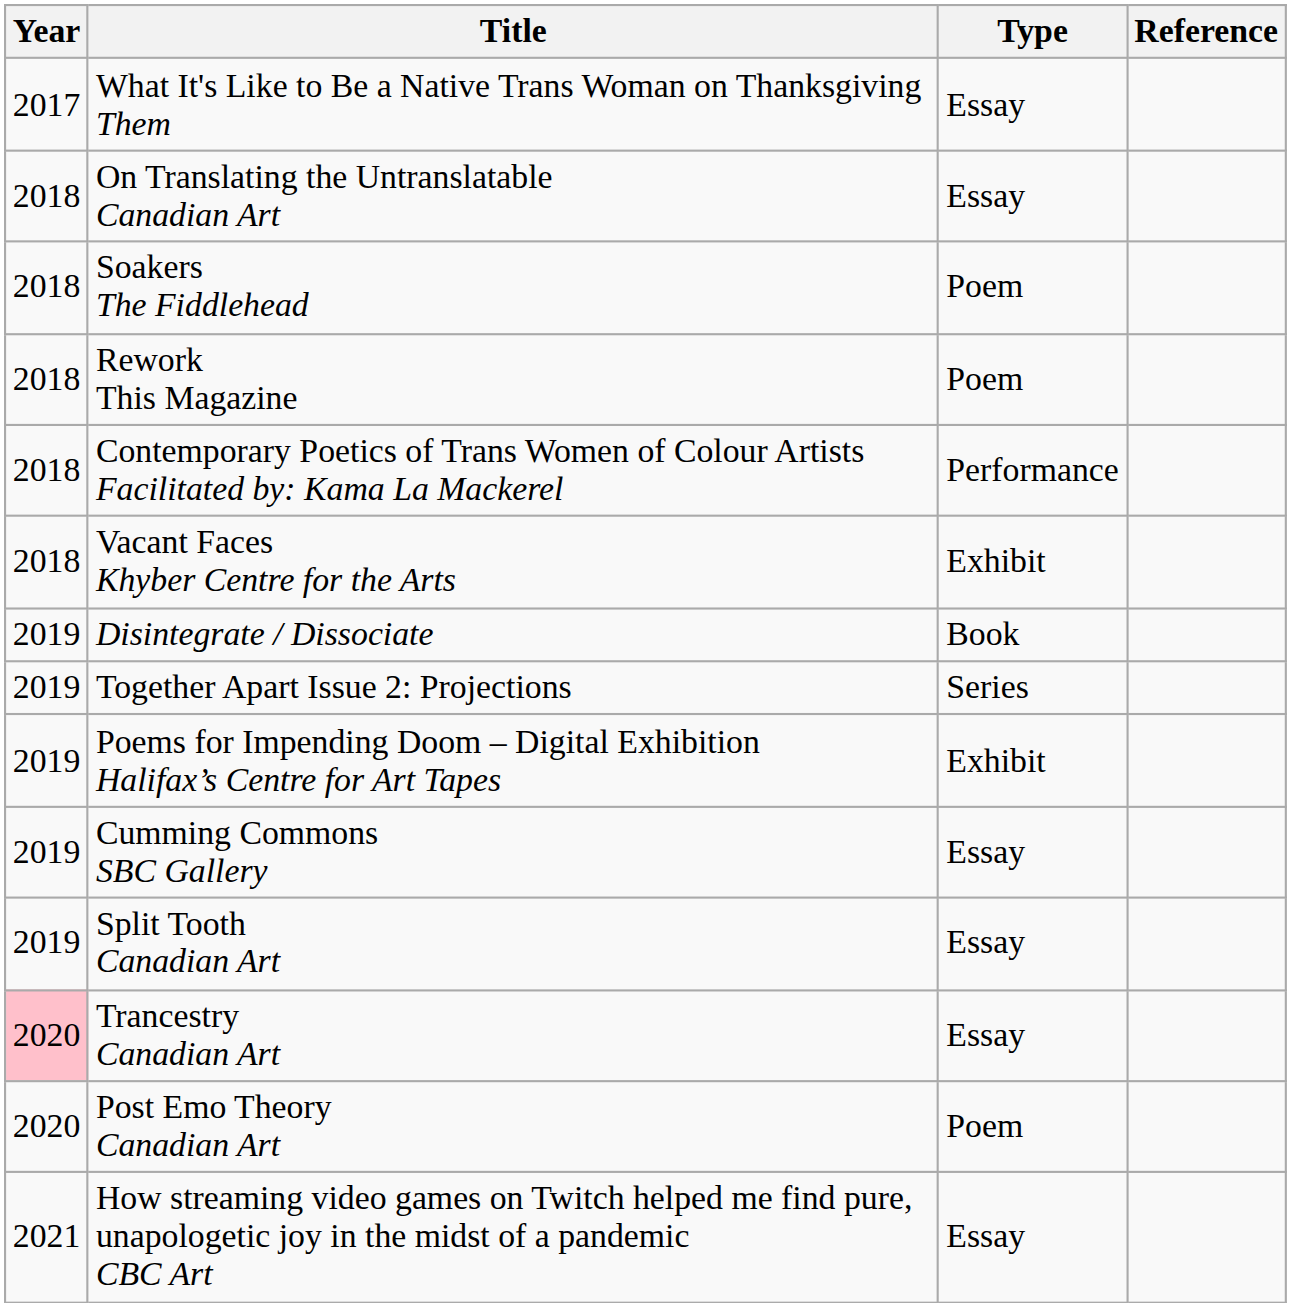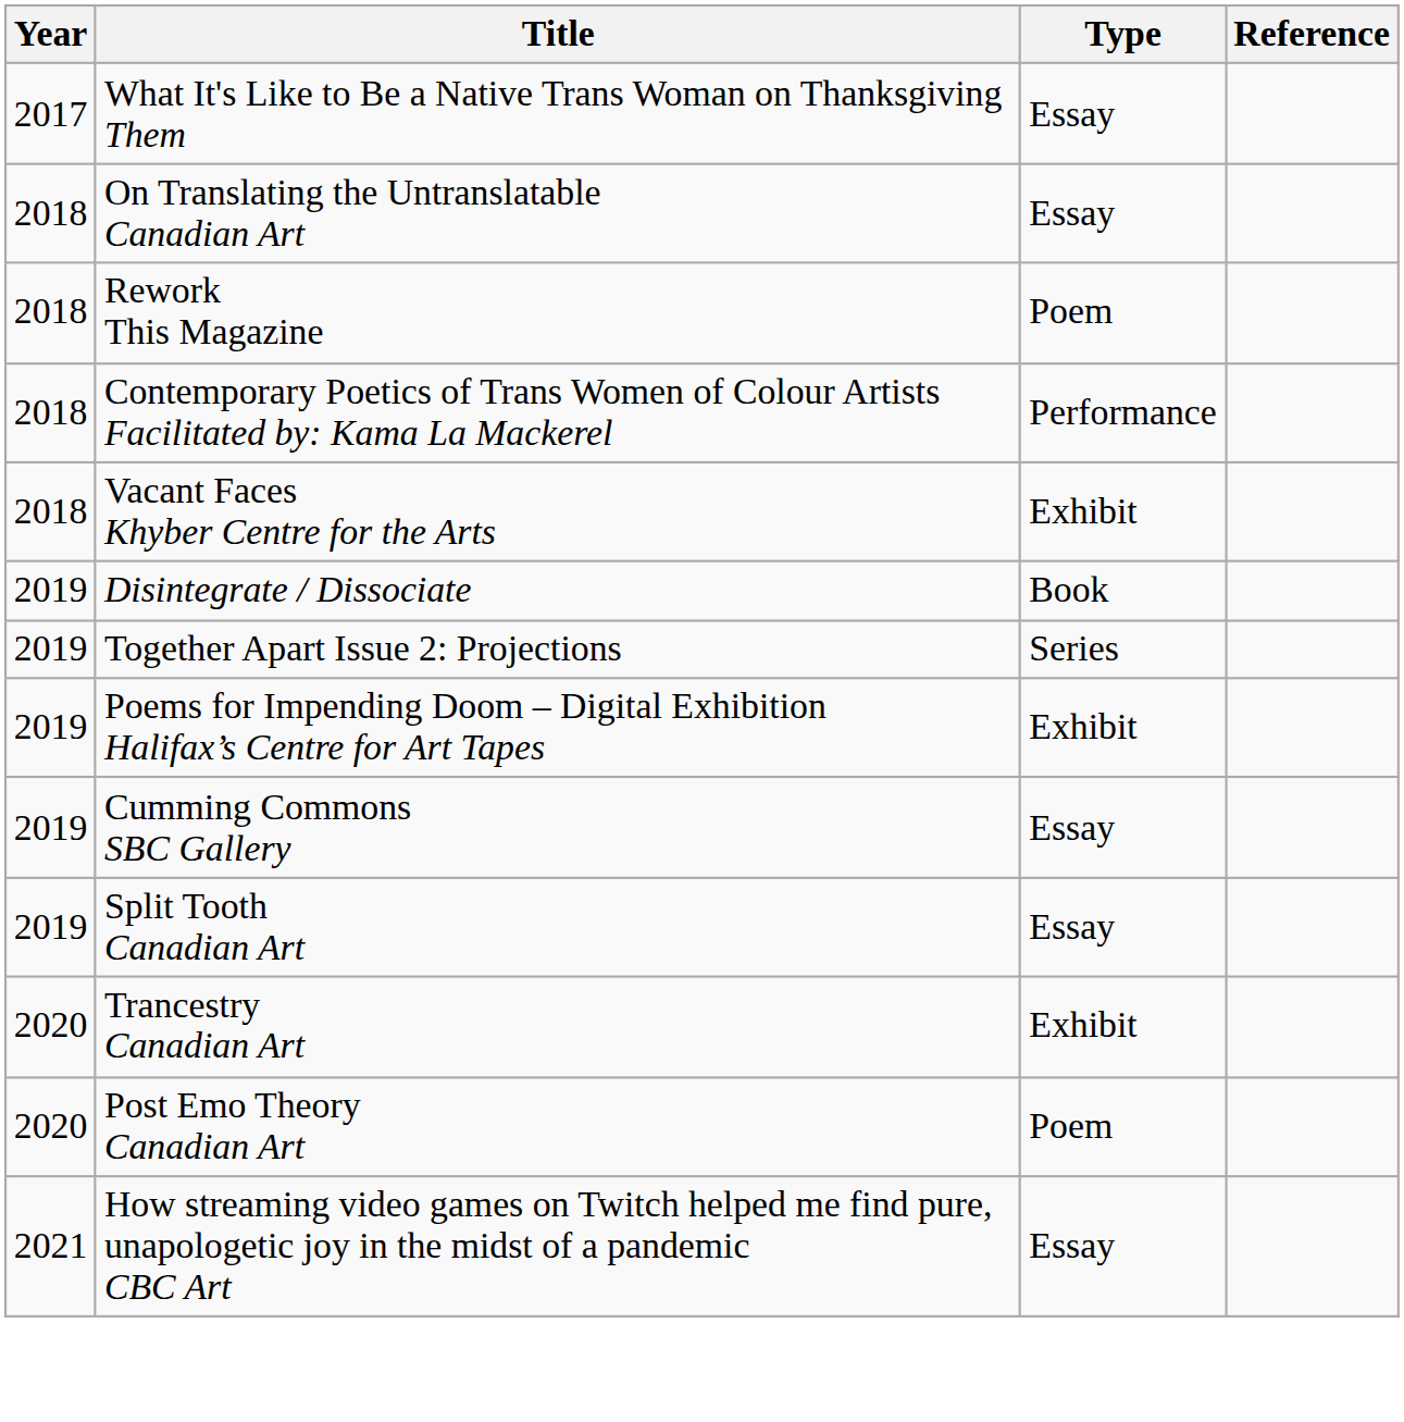- row: 2018 | Soakers The Fiddlehead | Poem
Trancestry Canadian Art | Year: pink background -> no background
Trancestry Canadian Art | Type: Essay -> Exhibit
